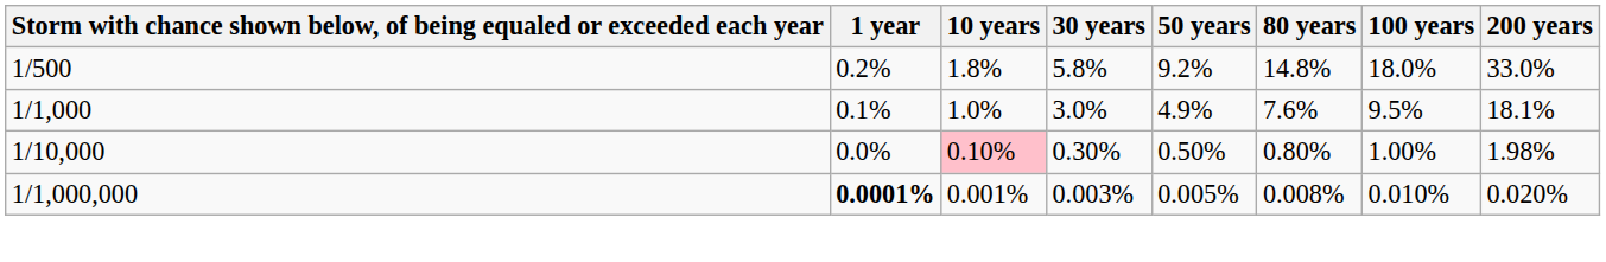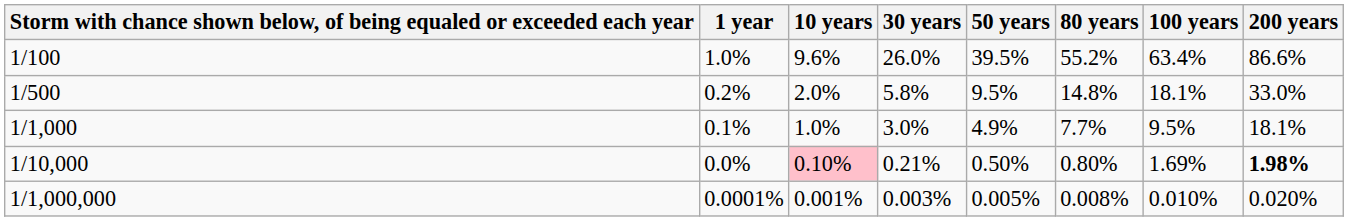+ row: 1/100 | 1.0% | 9.6% | 26.0% | 39.5% | 55.2% | 63.4% | 86.6%
1/500 | 10 years: 1.8% -> 2.0%
1/500 | 50 years: 9.2% -> 9.5%
1/500 | 100 years: 18.0% -> 18.1%
1/1,000 | 80 years: 7.6% -> 7.7%
1/10,000 | 30 years: 0.30% -> 0.21%
1/10,000 | 100 years: 1.00% -> 1.69%
1/10,000 | 200 years: normal -> bold
1/1,000,000 | 1 year: bold -> normal
